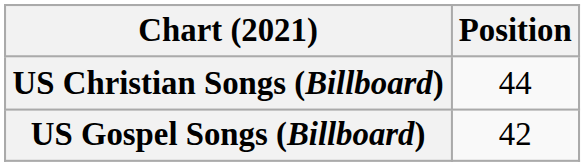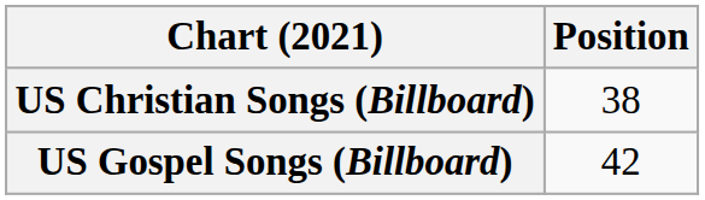US Christian Songs (Billboard) | Position: 44 -> 38
